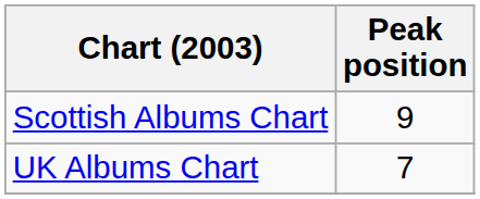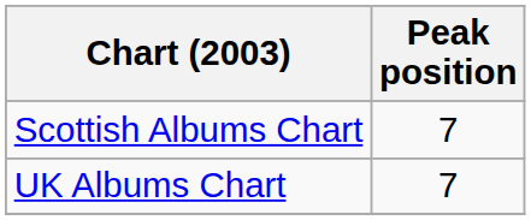Scottish Albums Chart | Peak position: 9 -> 7
